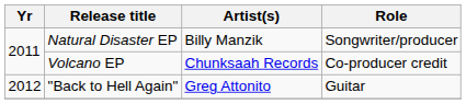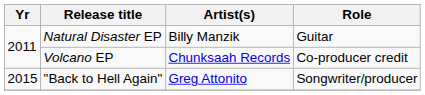Natural Disaster EP | Role: Songwriter/producer -> Guitar
"Back to Hell Again" | Yr: 2012 -> 2015
"Back to Hell Again" | Role: Guitar -> Songwriter/producer
